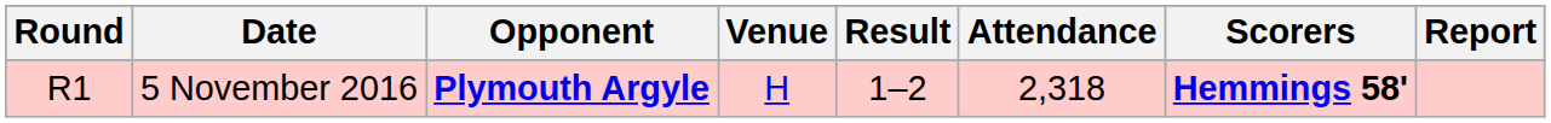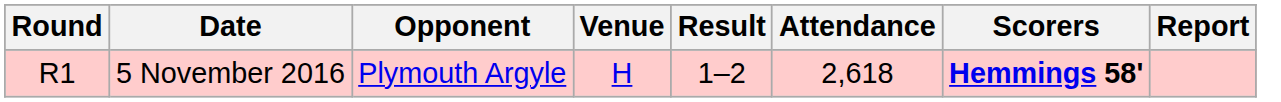5 November 2016 | Opponent: bold -> normal
5 November 2016 | Attendance: 2,318 -> 2,618
